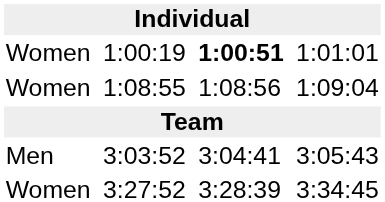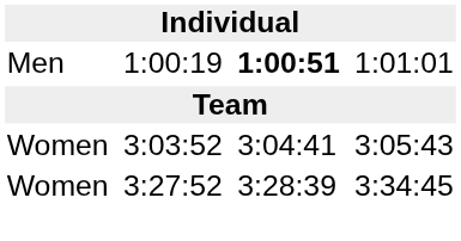1:00:19 | column 1: Women -> Men
- row: Women | 1:08:55 | 1:08:56 | 1:09:04
3:03:52 | column 1: Men -> Women
